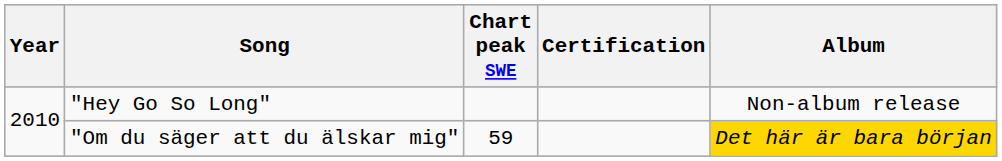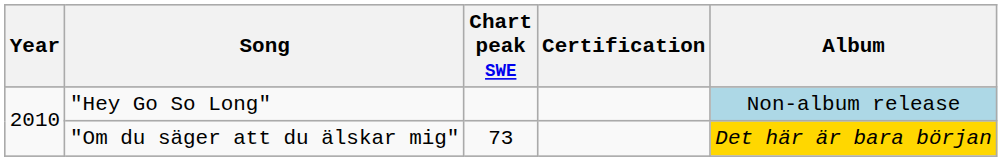"Hey Go So Long" | Album: no background -> lightblue background
"Om du säger att du älskar mig" | Chart peak SWE: 59 -> 73
